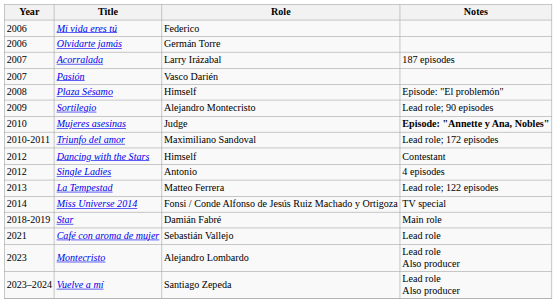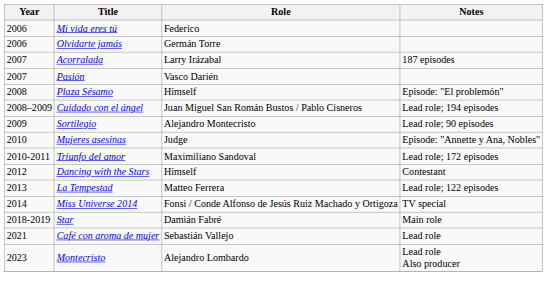+ row: 2008–2009 | Cuidado con el ángel | Juan Miguel San Román Bustos / Pablo Cisneros | Lead role; 194 episodes
Mujeres asesinas | Notes: bold -> normal
- row: 2012 | Single Ladies | Antonio | 4 episodes
- row: 2023–2024 | Vuelve a mí | Santiago Zepeda | Lead role Also producer
